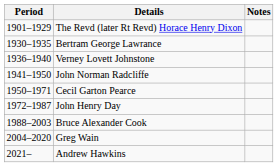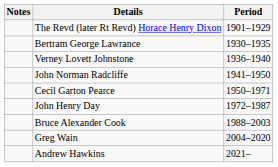columns swapped: Period <-> Notes
